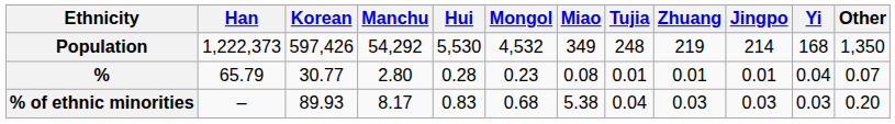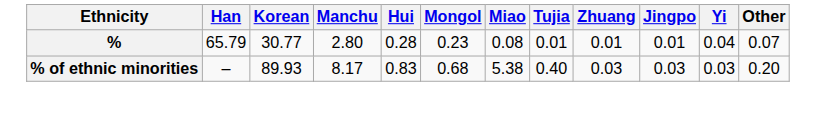- row: Population | 1,222,373 | 597,426 | 54,292 | 5,530 | 4,532 | 349 | 248 | 219 | 214 | 168 | 1,350
% of ethnic minorities | Tujia: 0.04 -> 0.40
